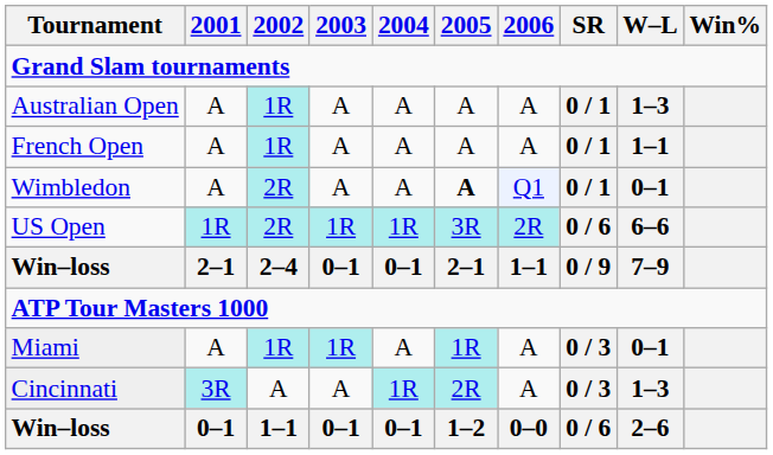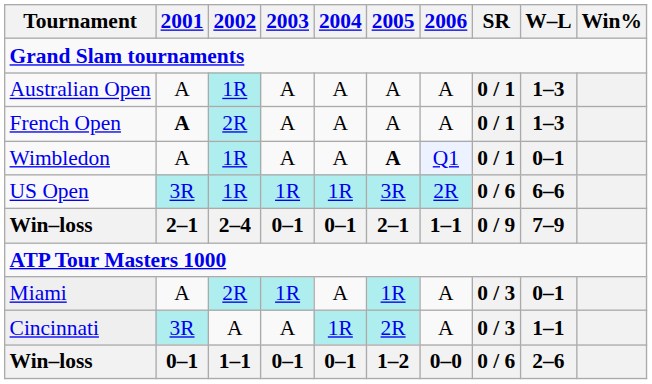French Open | 2001: normal -> bold
French Open | 2002: 1R -> 2R
French Open | W–L: 1–1 -> 1–3
Wimbledon | 2002: 2R -> 1R
US Open | 2001: 1R -> 3R
US Open | 2002: 2R -> 1R
Miami | 2002: 1R -> 2R
Cincinnati | W–L: 1–3 -> 1–1
